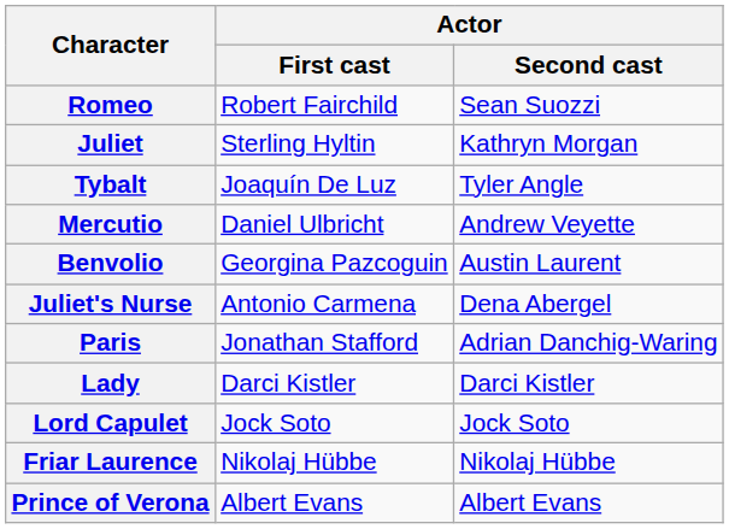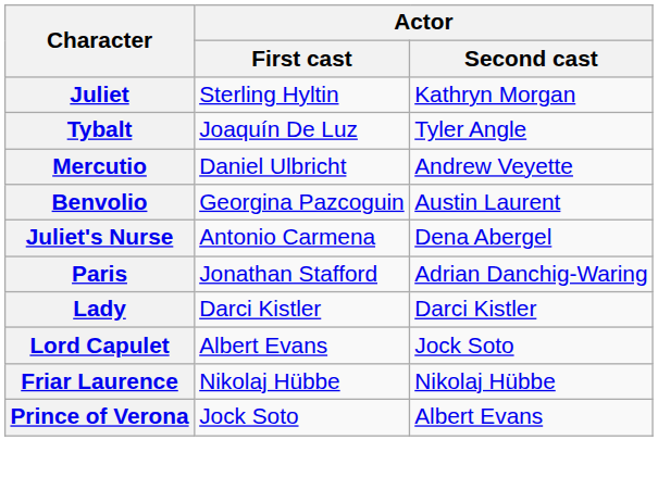- row: Romeo | Robert Fairchild | Sean Suozzi
Lord Capulet | Actor / First cast: Jock Soto -> Albert Evans
Prince of Verona | Actor / First cast: Albert Evans -> Jock Soto
